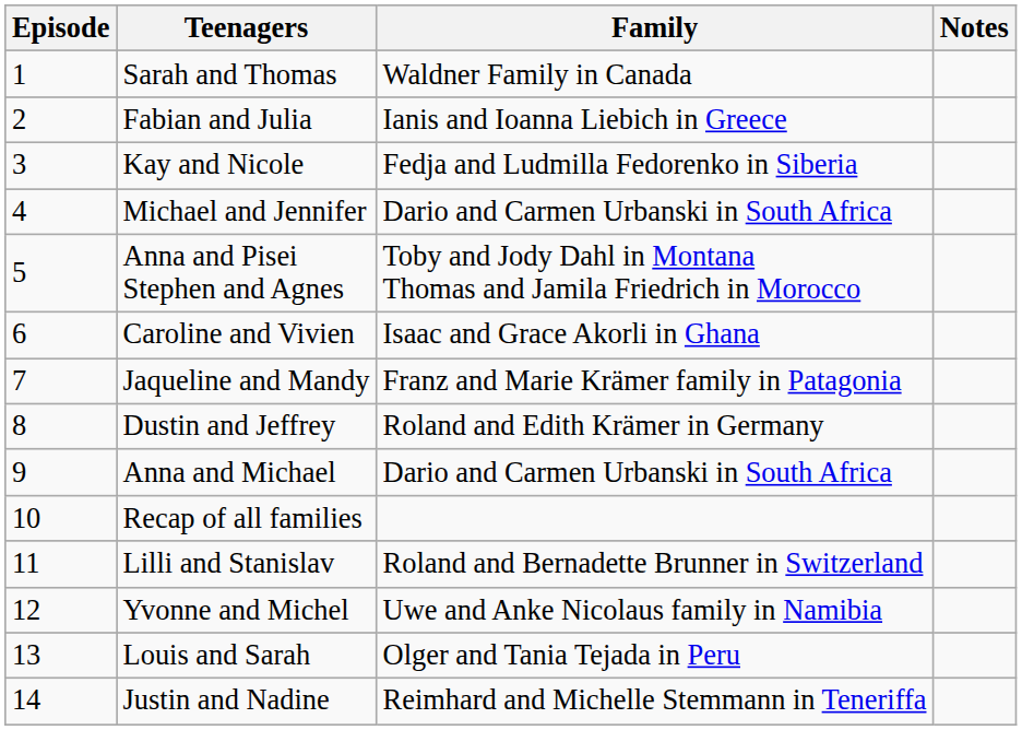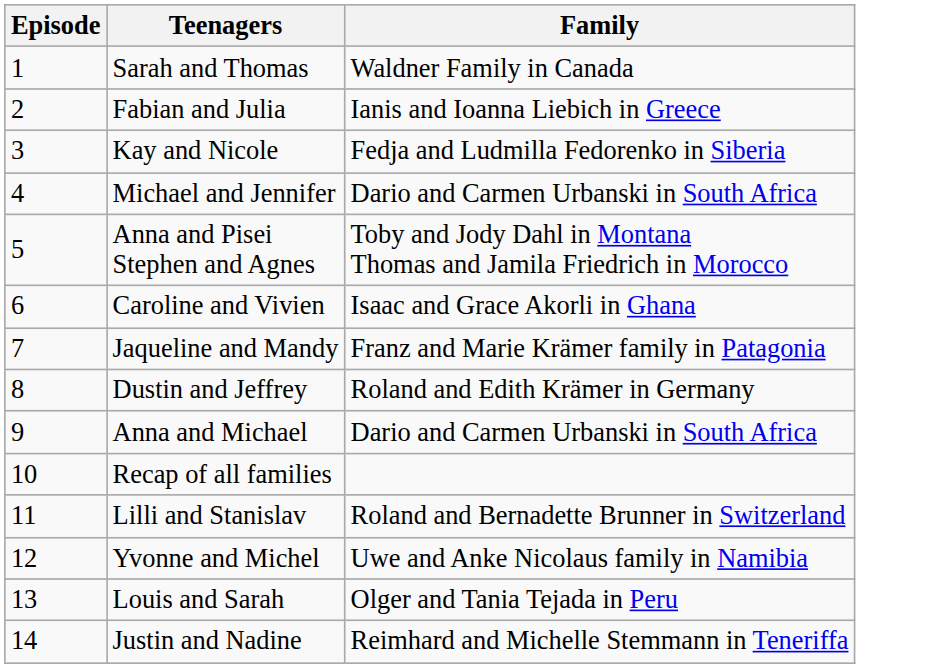- column: Notes
